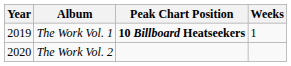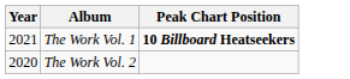- column: Weeks | 1
The Work Vol. 1 | Year: 2019 -> 2021
